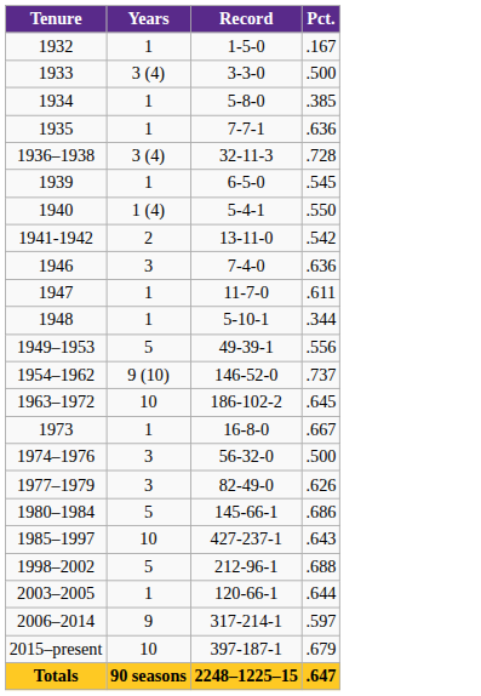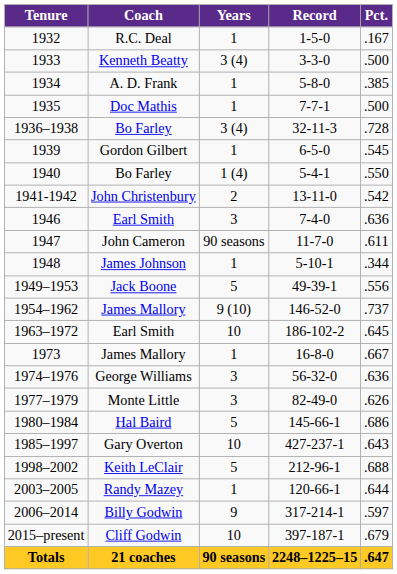+ column: Coach | R.C. Deal | Kenneth Beatty | A. D. Frank | Doc Mathis | Bo Farley | Gordon Gilbert | Bo Farley | John Christenbury | Earl Smith | John Cameron | James Johnson | Jack Boone | James Mallory | Earl Smith | James Mallory | George Williams | Monte Little | Hal Baird | Gary Overton | Keith LeClair | Randy Mazey | Billy Godwin | Cliff Godwin | 21 coaches
1935 | Pct.: .636 -> .500
1947 | Years: 1 -> 90 seasons
1974–1976 | Pct.: .500 -> .636
